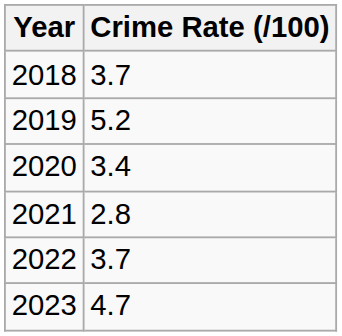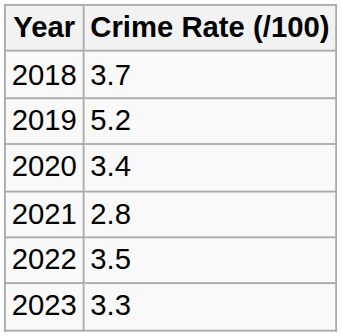2022 | Crime Rate (/100): 3.7 -> 3.5
2023 | Crime Rate (/100): 4.7 -> 3.3
